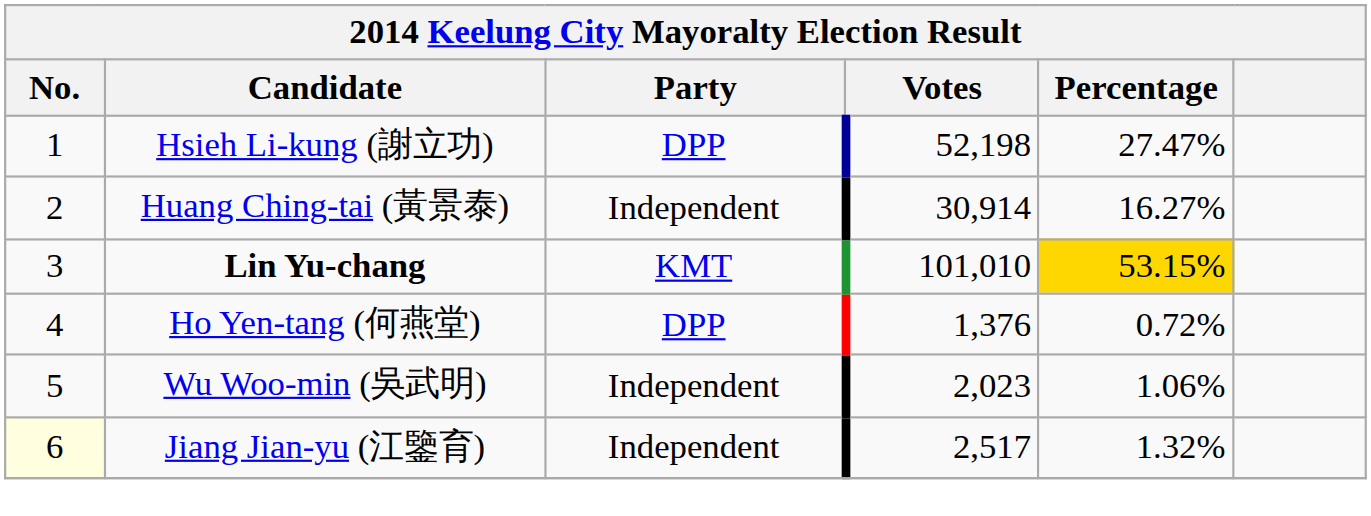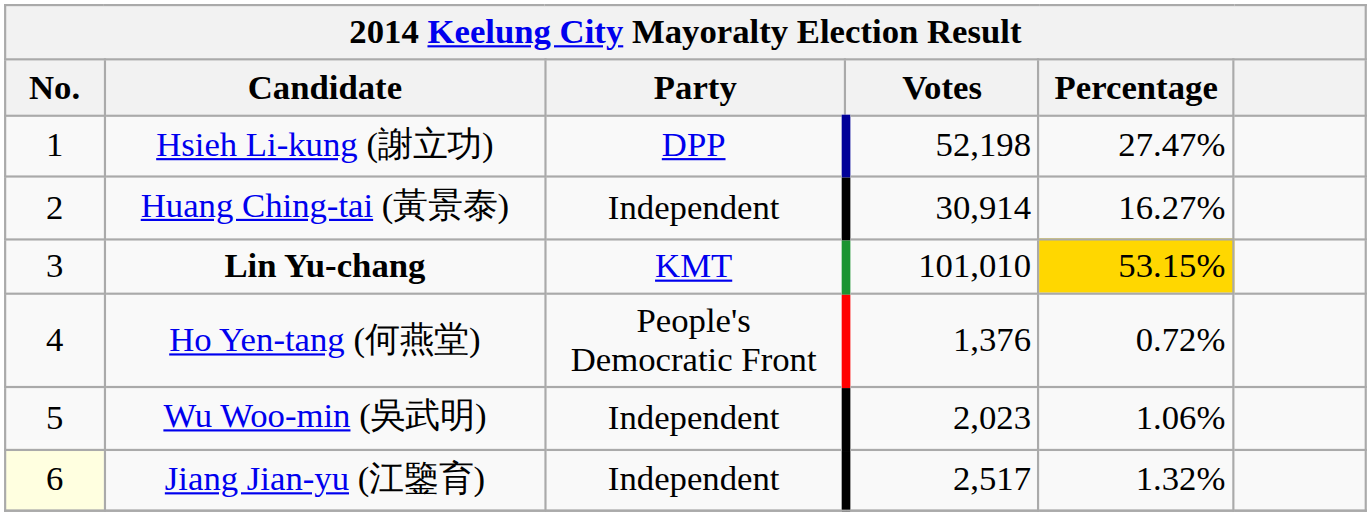Ho Yen-tang (何燕堂) | Party: DPP -> People's Democratic Front
